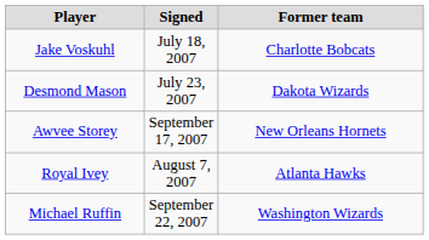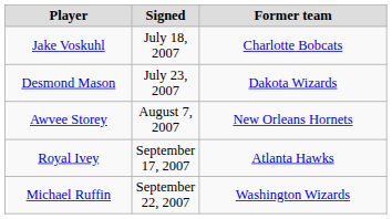Awvee Storey | Signed: September 17, 2007 -> August 7, 2007
Royal Ivey | Signed: August 7, 2007 -> September 17, 2007
